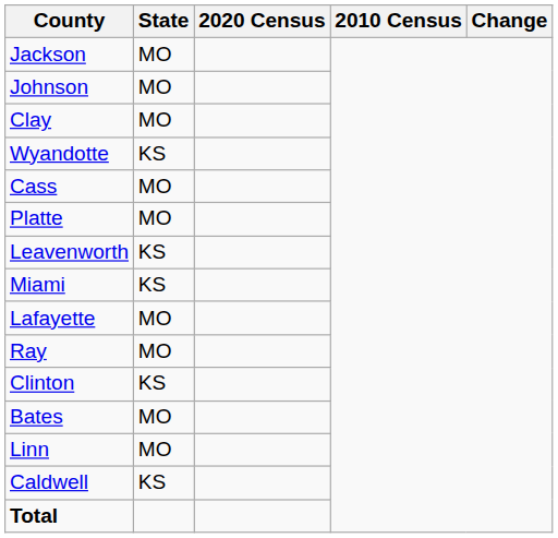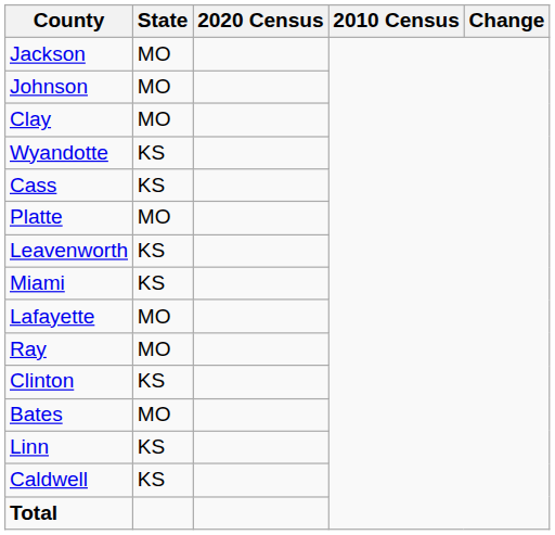Cass | State: MO -> KS
Linn | State: MO -> KS
